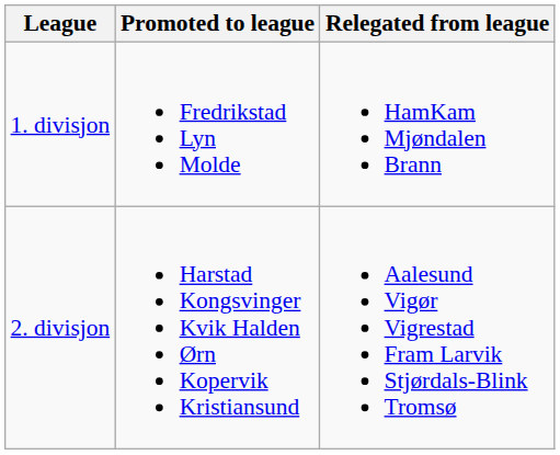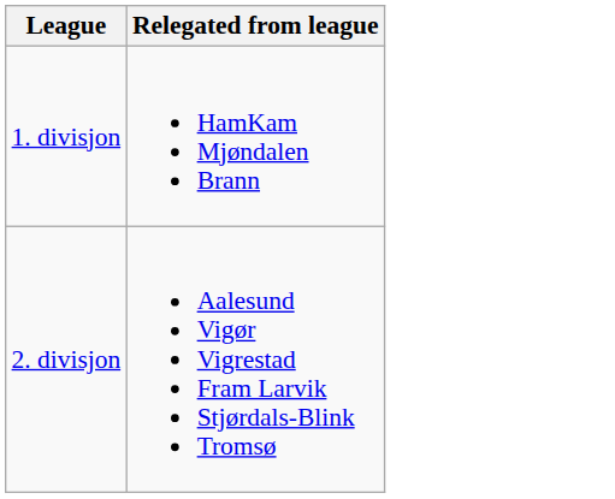- column: Promoted to league | Fredrikstad Lyn Molde | Harstad Kongsvinger Kvik Halden Ørn Kopervik Kristiansund
